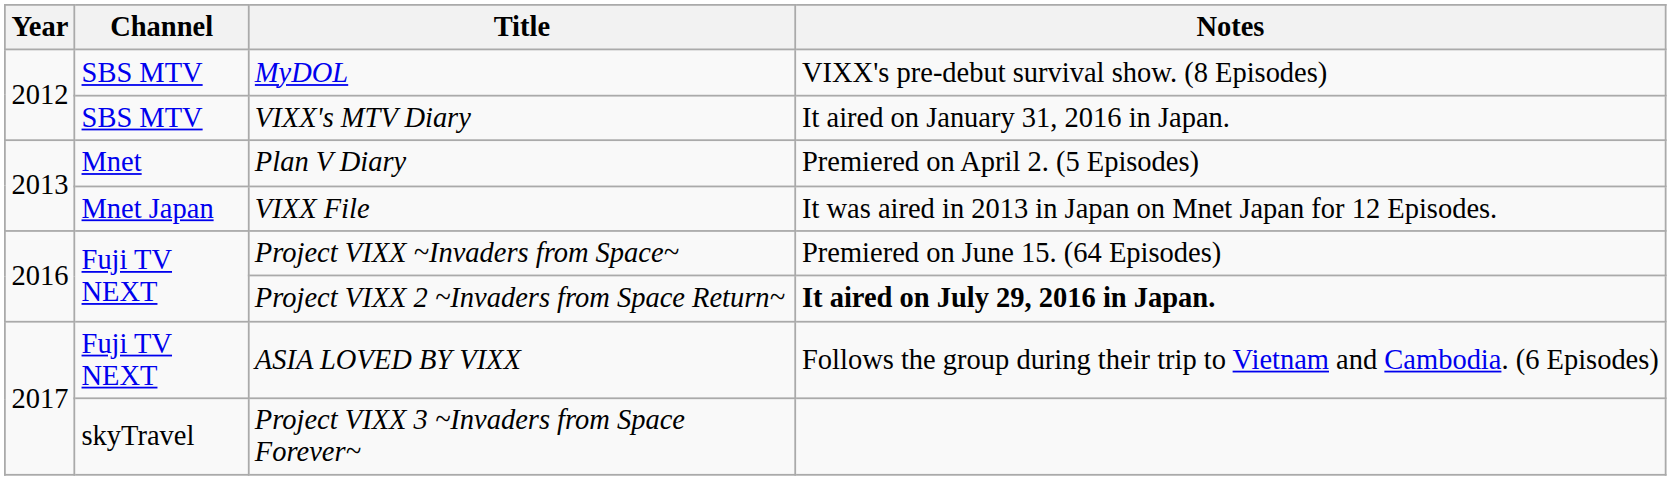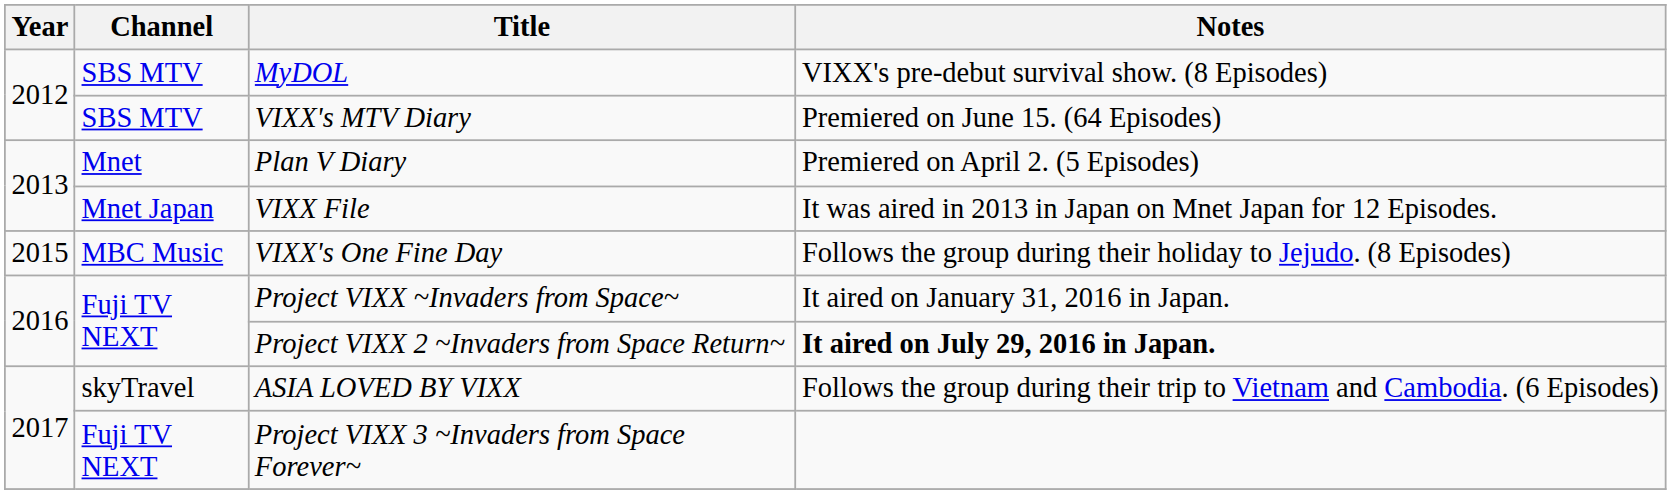VIXX's MTV Diary | Notes: It aired on January 31, 2016 in Japan. -> Premiered on June 15. (64 Episodes)
+ row: 2015 | MBC Music | VIXX's One Fine Day | Follows the group during their holiday to Jejudo. (8 Episodes)
Project VIXX ~Invaders from Space~ | Notes: Premiered on June 15. (64 Episodes) -> It aired on January 31, 2016 in Japan.
ASIA LOVED BY VIXX | Channel: Fuji TV NEXT -> skyTravel
Project VIXX 3 ~Invaders from Space Forever~ | Channel: skyTravel -> Fuji TV NEXT
